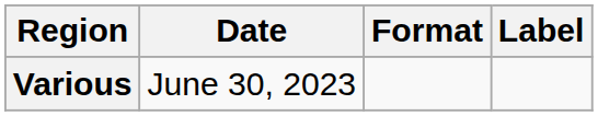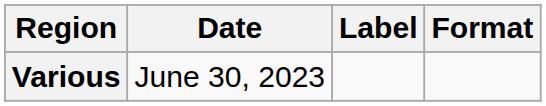columns swapped: Format <-> Label
